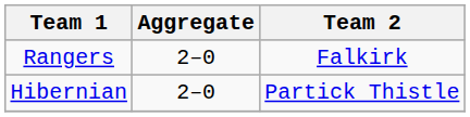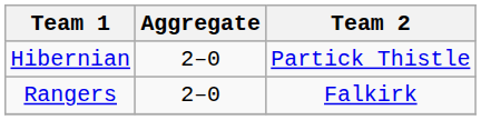rows swapped: Rangers <-> Hibernian
